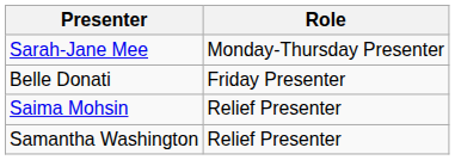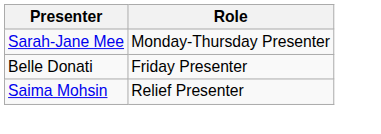- row: Samantha Washington | Relief Presenter
